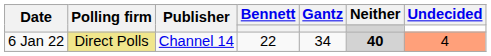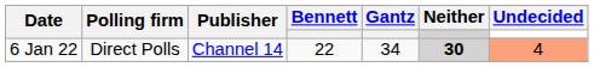6 Jan 22 | Polling firm: khaki background -> no background
6 Jan 22 | Neither: 40 -> 30
